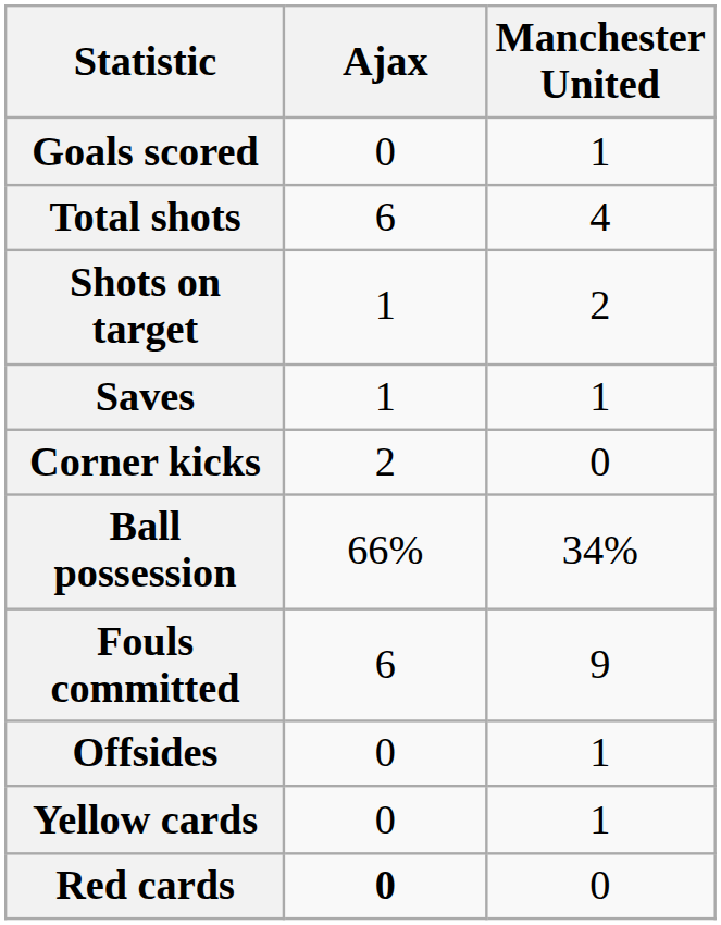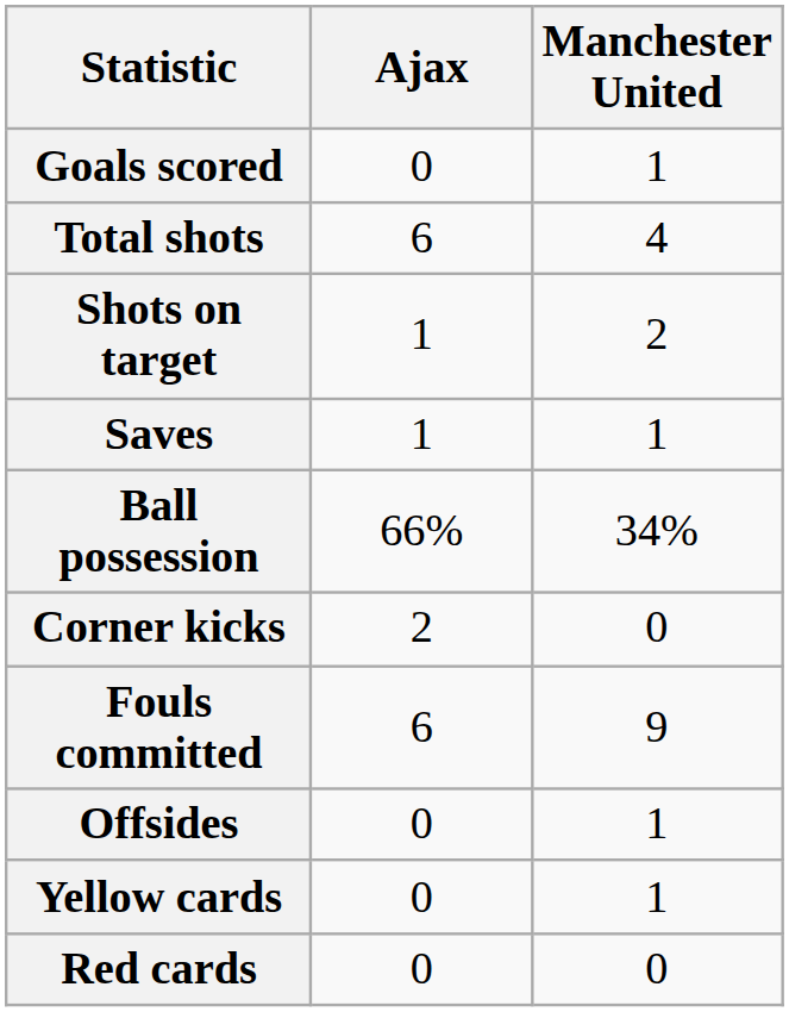rows swapped: Ball possession <-> Corner kicks
Red cards | Ajax: bold -> normal
